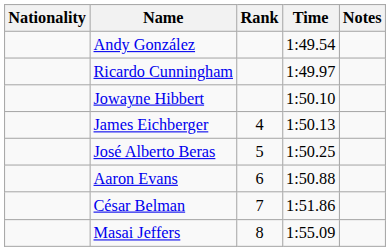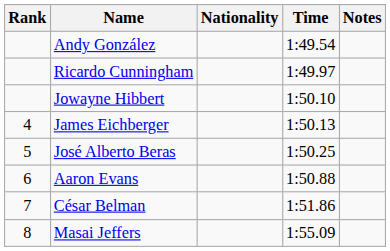columns swapped: Rank <-> Nationality
